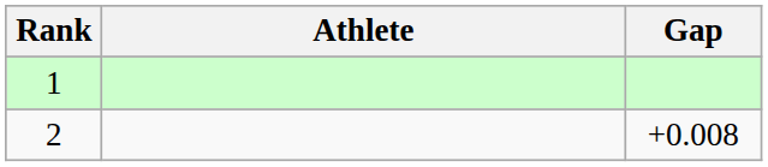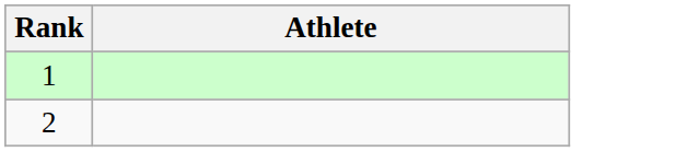- column: Gap | +0.008
